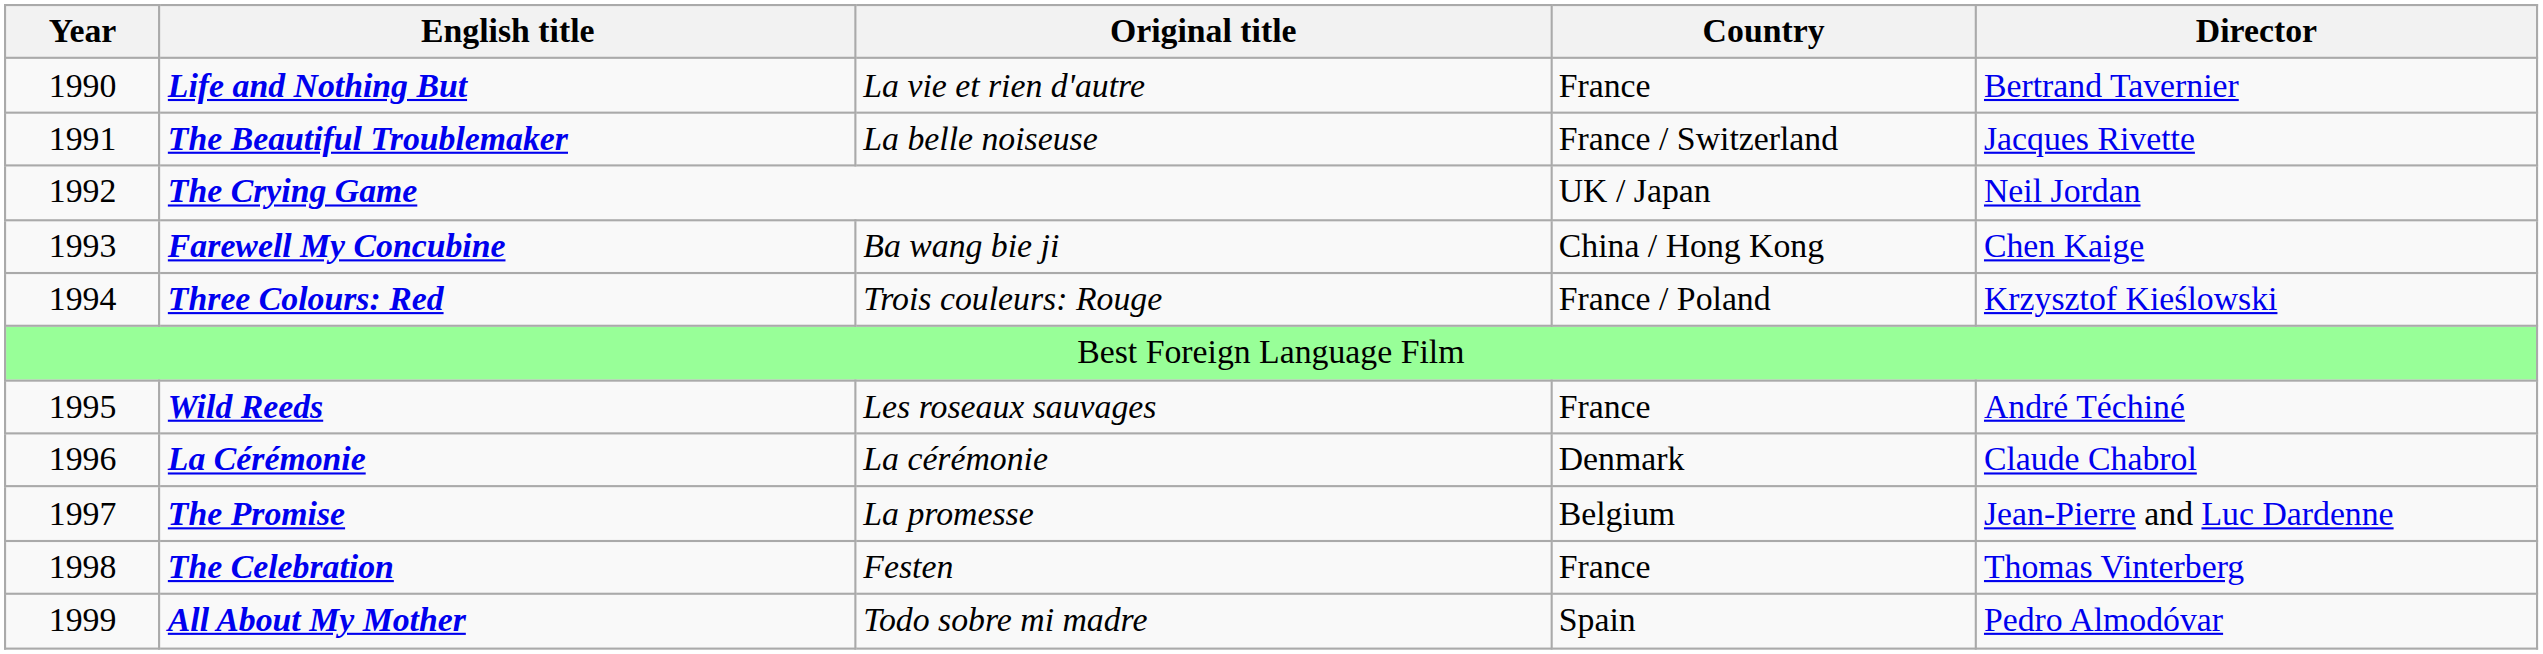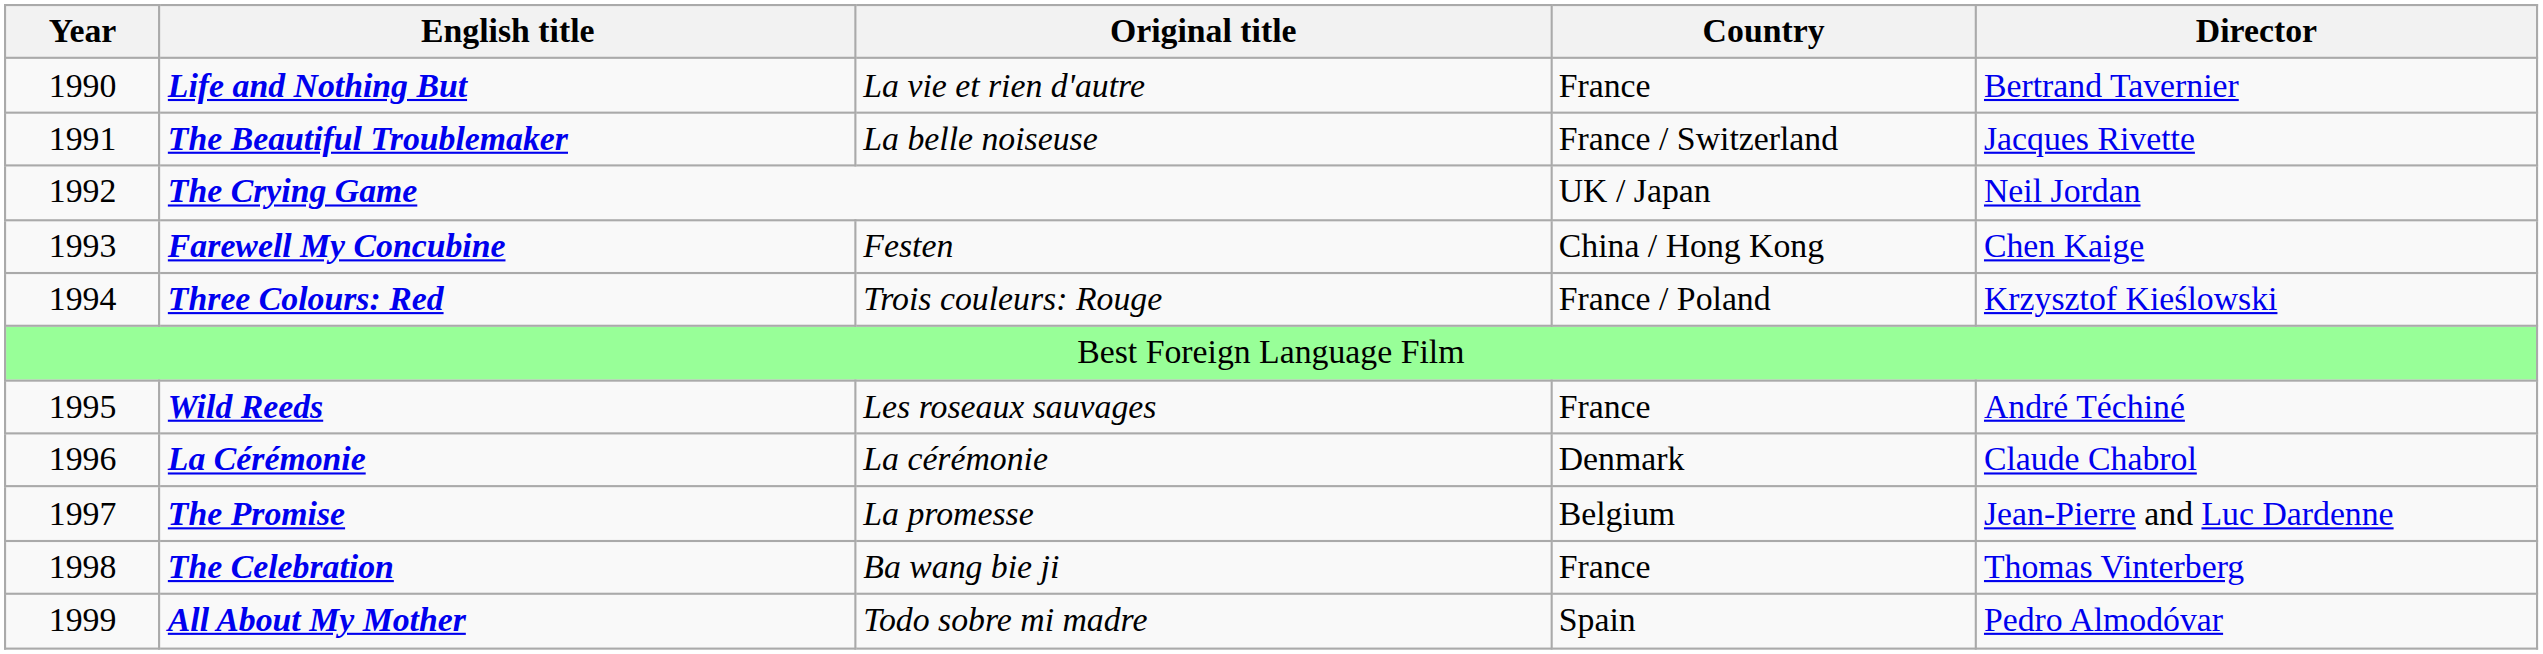Farewell My Concubine | Original title: Ba wang bie ji -> Festen
The Celebration | Original title: Festen -> Ba wang bie ji
